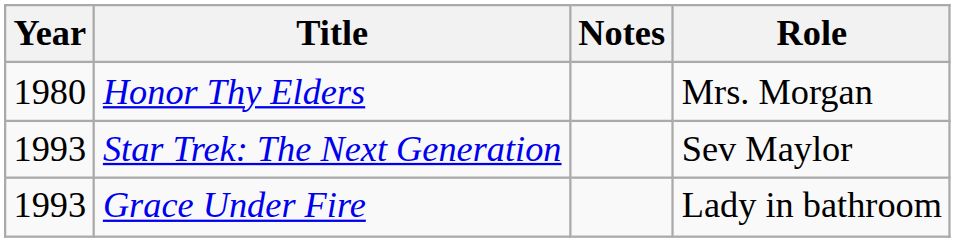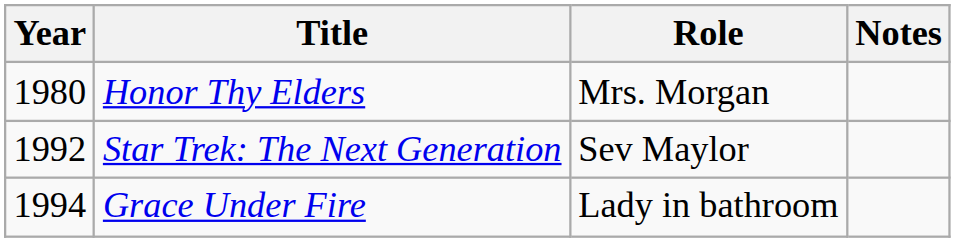columns swapped: Role <-> Notes
Star Trek: The Next Generation | Year: 1993 -> 1992
Grace Under Fire | Year: 1993 -> 1994
